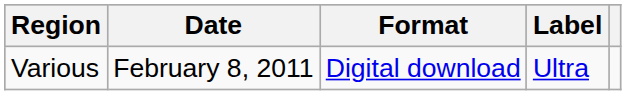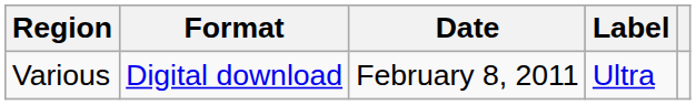columns swapped: Date <-> Format
